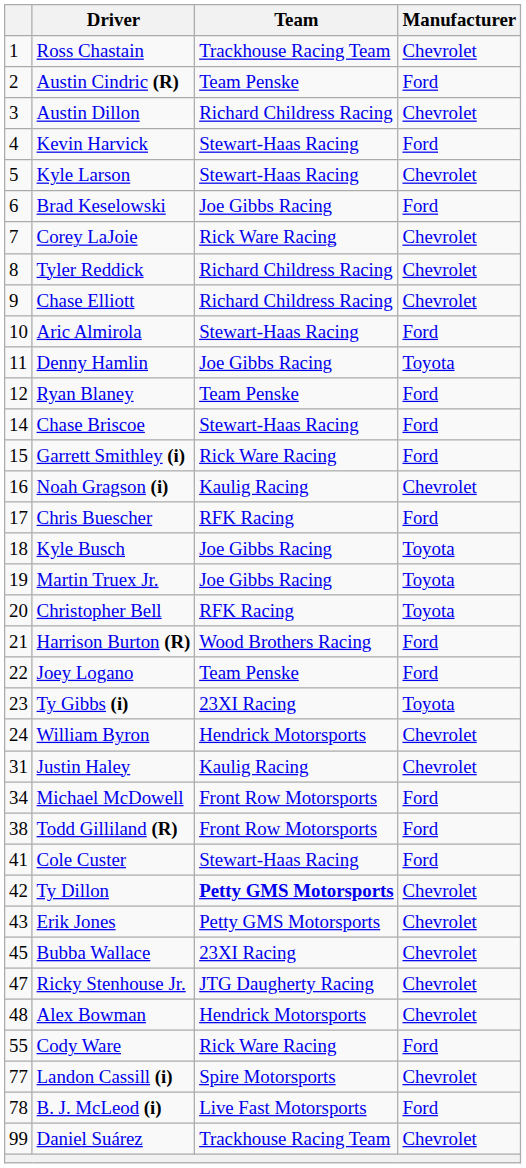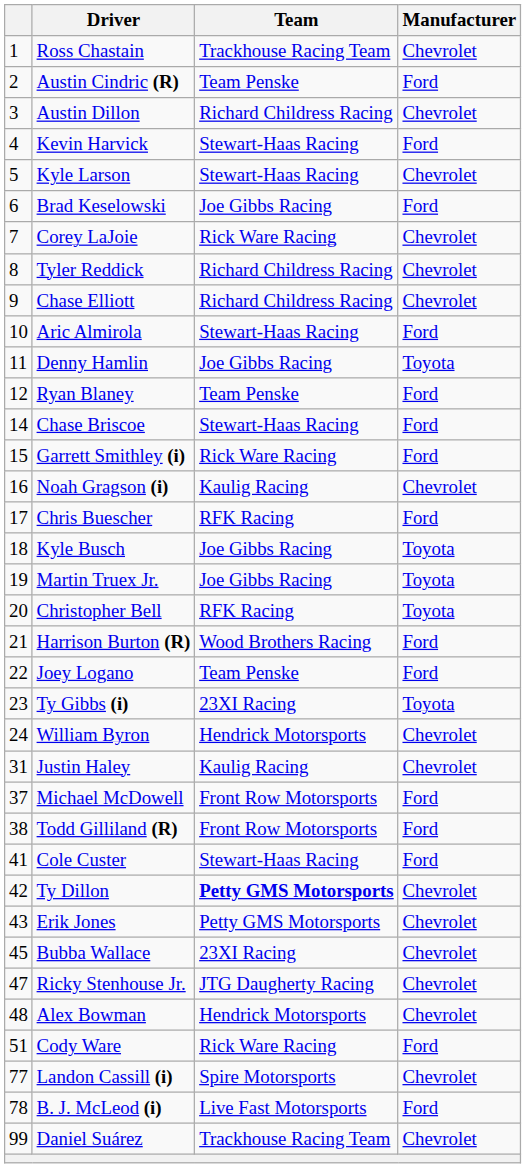Michael McDowell | column 1: 34 -> 37
Cody Ware | column 1: 55 -> 51
